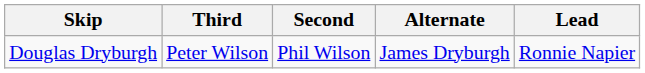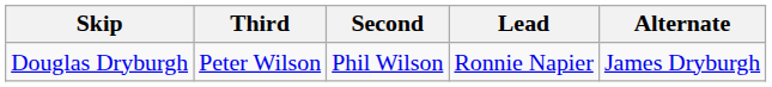columns swapped: Lead <-> Alternate
